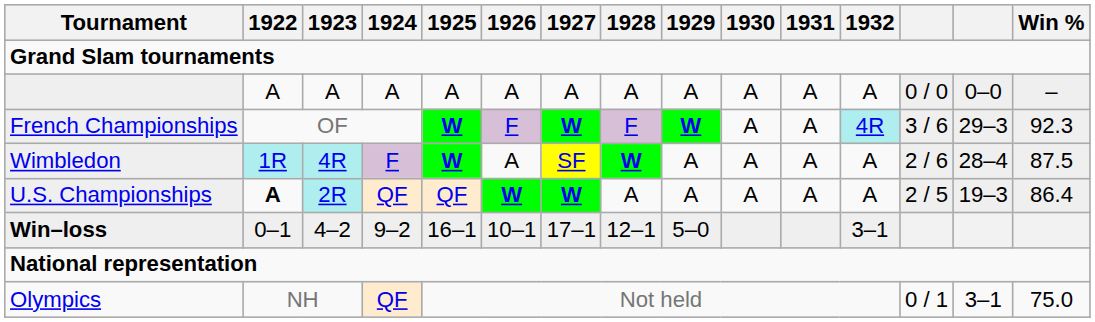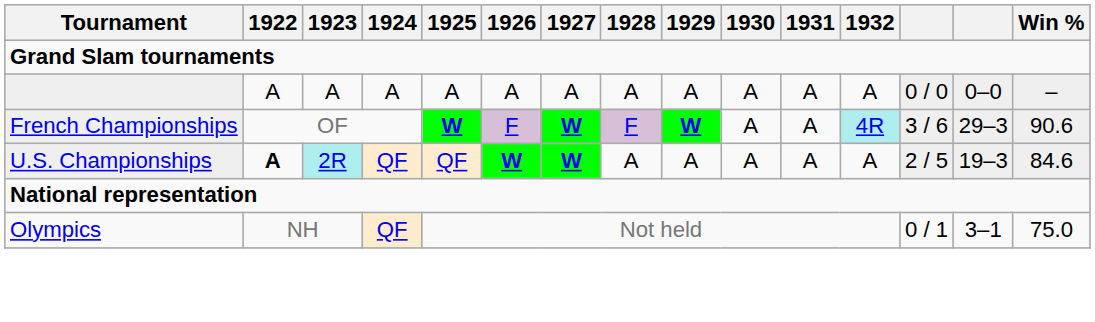French Championships | Win %: 92.3 -> 90.6
- row: Wimbledon | 1R | 4R | F | W | A | SF | W | A | A | A | A | 2 / 6 | 28–4 | 87.5
U.S. Championships | Win %: 86.4 -> 84.6
- row: Win–loss | 0–1 | 4–2 | 9–2 | 16–1 | 10–1 | 17–1 | 12–1 | 5–0 | 3–1
